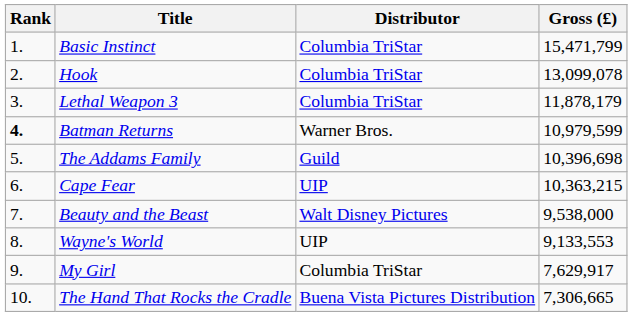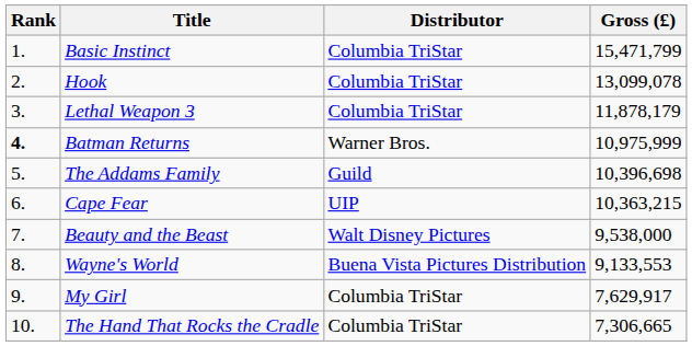Batman Returns | Gross (£): 10,979,599 -> 10,975,999
Wayne's World | Distributor: UIP -> Buena Vista Pictures Distribution
The Hand That Rocks the Cradle | Distributor: Buena Vista Pictures Distribution -> Columbia TriStar
